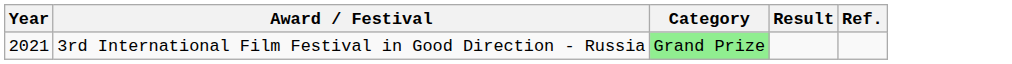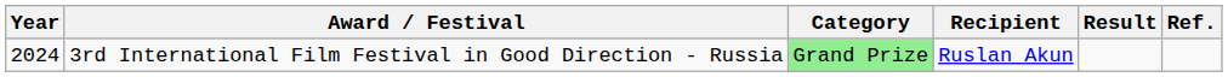+ column: Recipient | Ruslan Akun
3rd International Film Festival in Good Direction - Russia | Year: 2021 -> 2024
